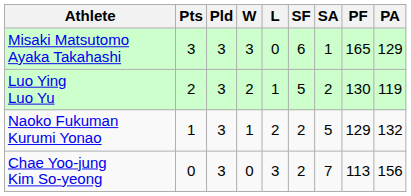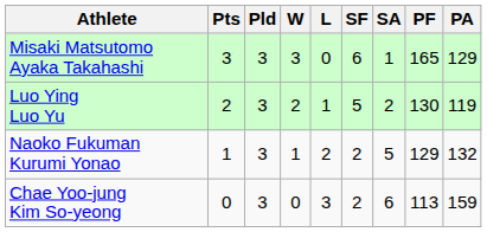Chae Yoo-jung Kim So-yeong | SA: 7 -> 6
Chae Yoo-jung Kim So-yeong | PA: 156 -> 159
